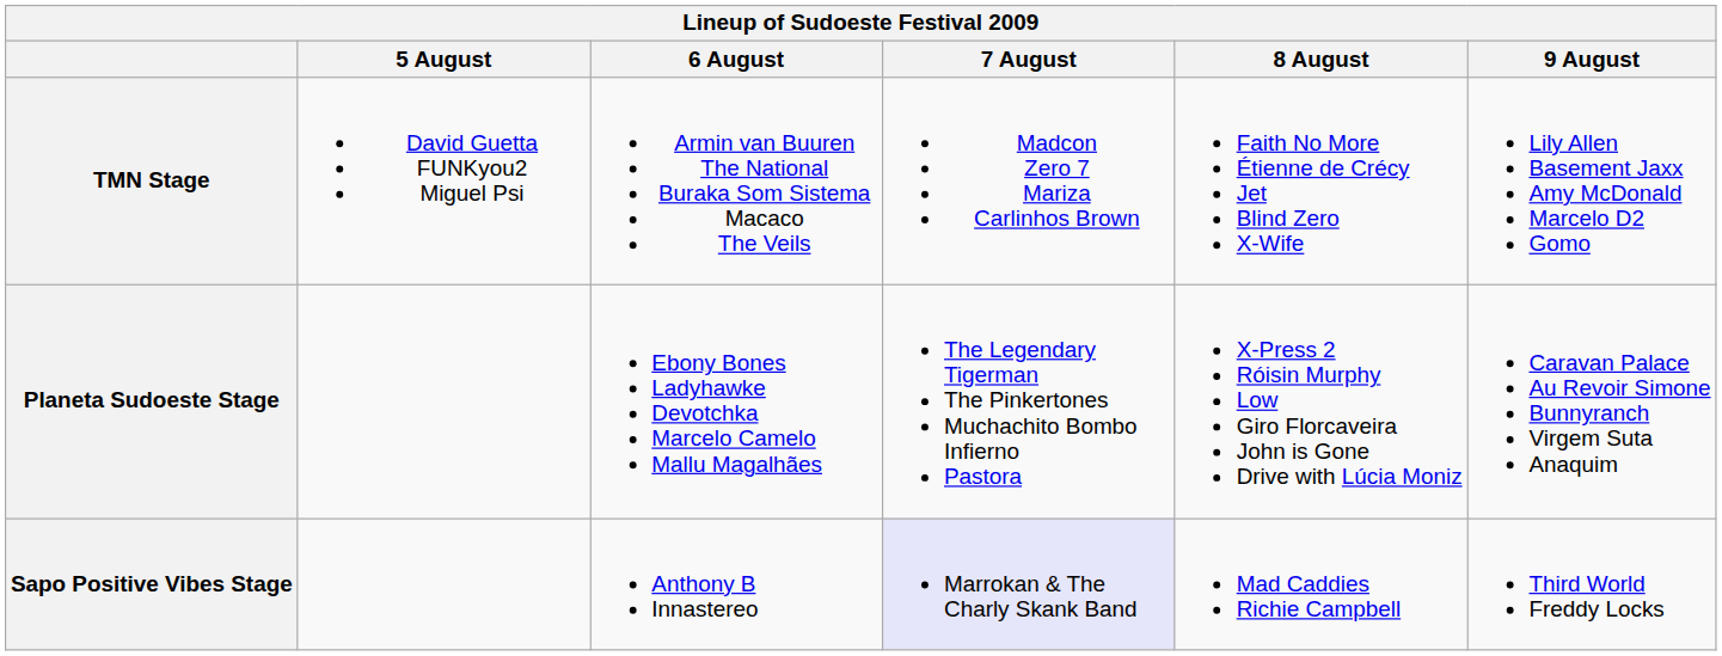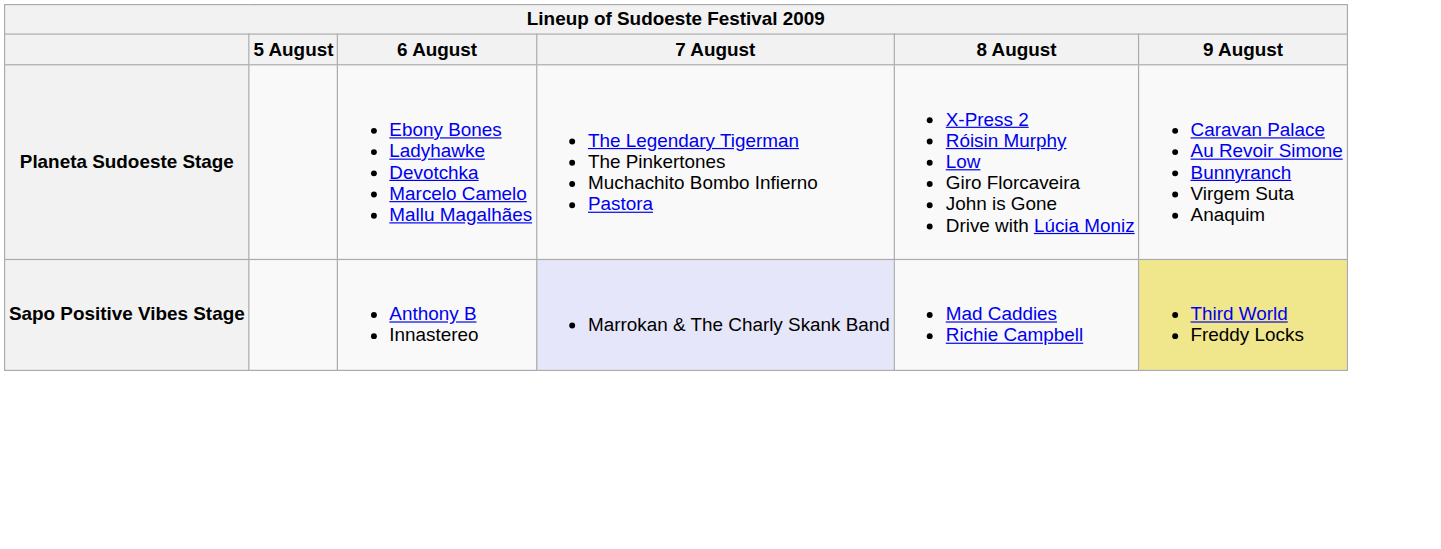- row: TMN Stage | David Guetta FUNKyou2 Miguel Psi | Armin van Buuren The National Buraka Som Sistema Macaco The Veils | Madcon Zero 7 Mariza Carlinhos Brown | Faith No More Étienne de Crécy Jet Blind Zero X-Wife | Lily Allen Basement Jaxx Amy McDonald Marcelo D2 Gomo
Sapo Positive Vibes Stage | 9 August: no background -> khaki background
